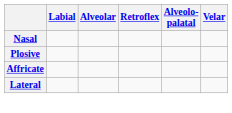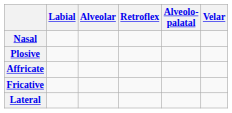+ row: Fricative
